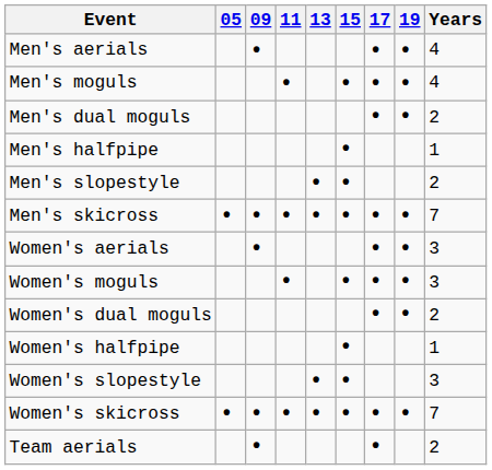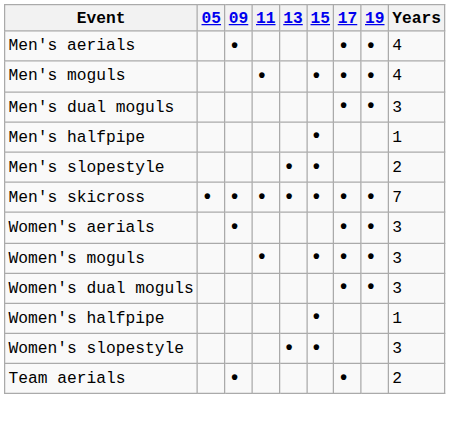Men's dual moguls | Years: 2 -> 3
Women's dual moguls | Years: 2 -> 3
- row: Women's skicross | • | • | • | • | • | • | • | 7
